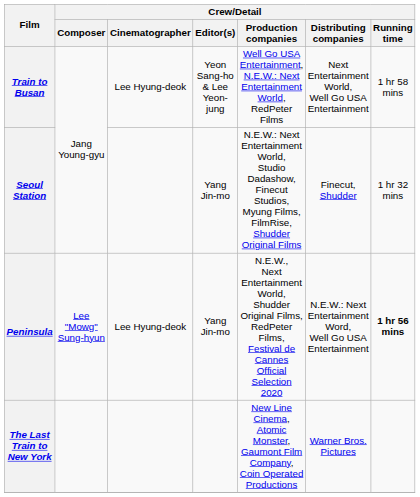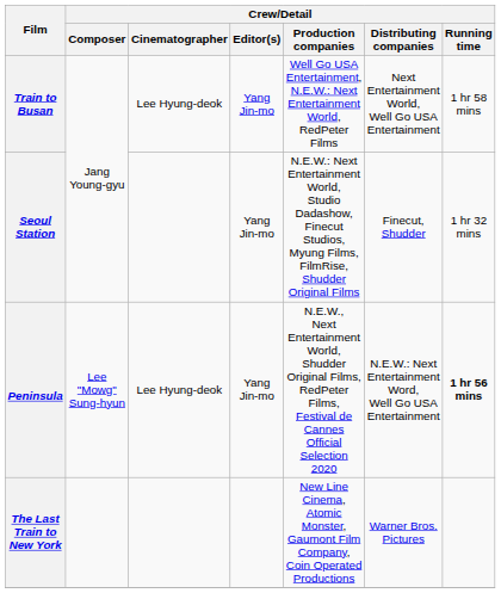Train to Busan | Crew/Detail / Editor(s): Yeon Sang-ho & Lee Yeon-jung -> Yang Jin-mo
